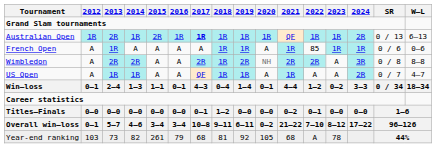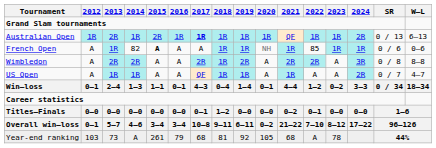French Open | 2014: A -> 82
French Open | 2015: normal -> bold
French Open | 2020: A -> NH
Wimbledon | 2020: NH -> A
Year-end ranking | 2014: 82 -> A
